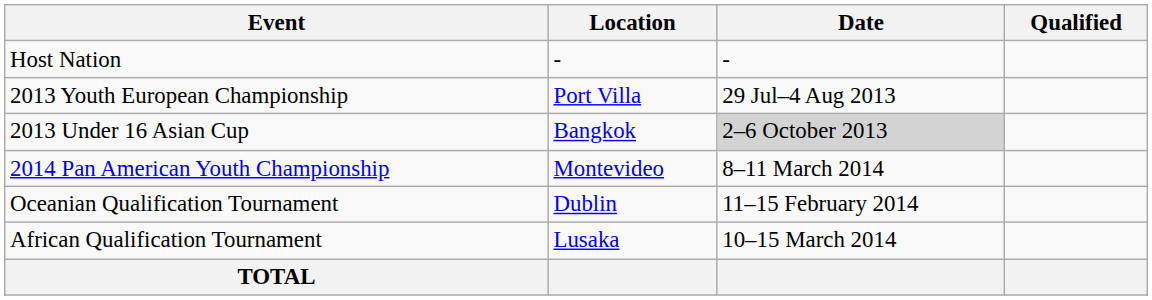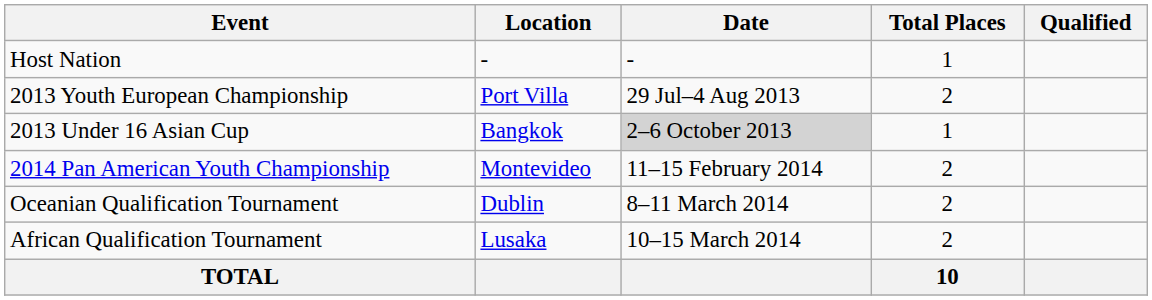+ column: Total Places | 1 | 2 | 1 | 2 | 2 | 2 | 10
2014 Pan American Youth Championship | Date: 8–11 March 2014 -> 11–15 February 2014
Oceanian Qualification Tournament | Date: 11–15 February 2014 -> 8–11 March 2014
